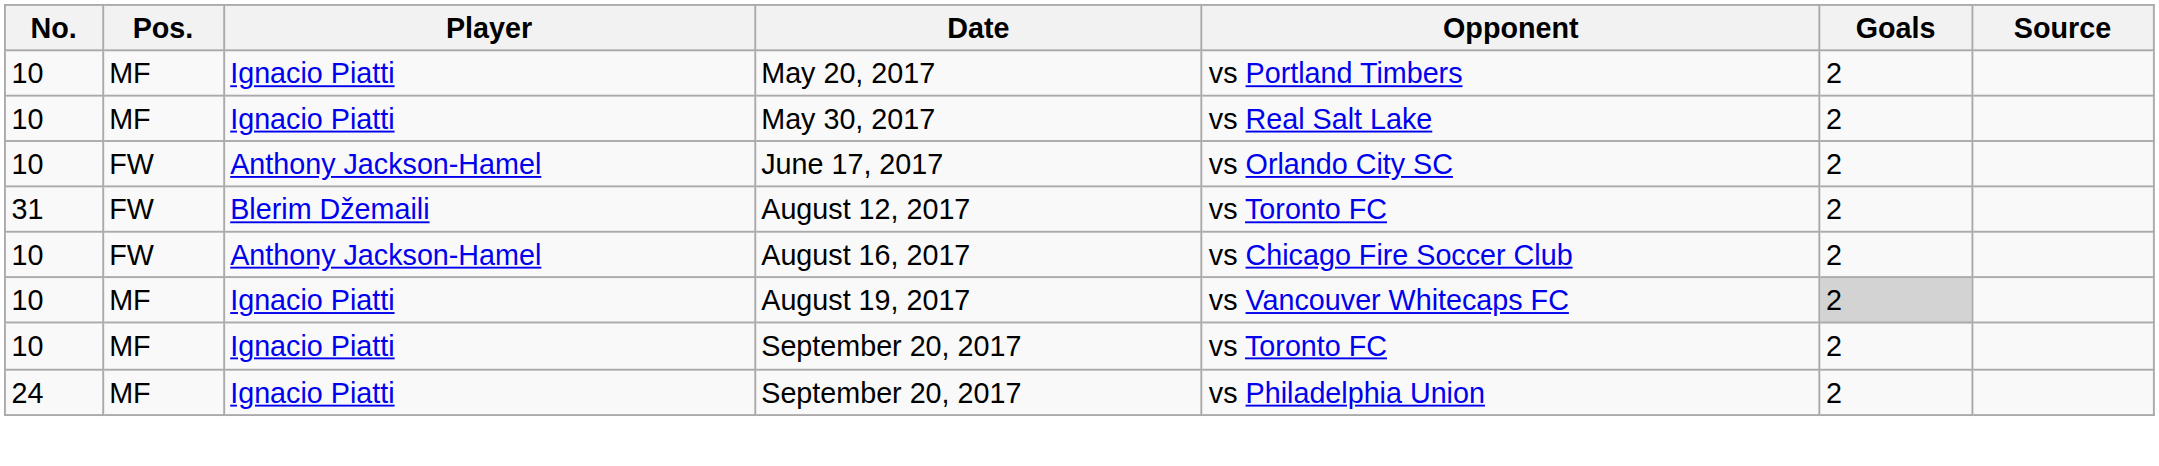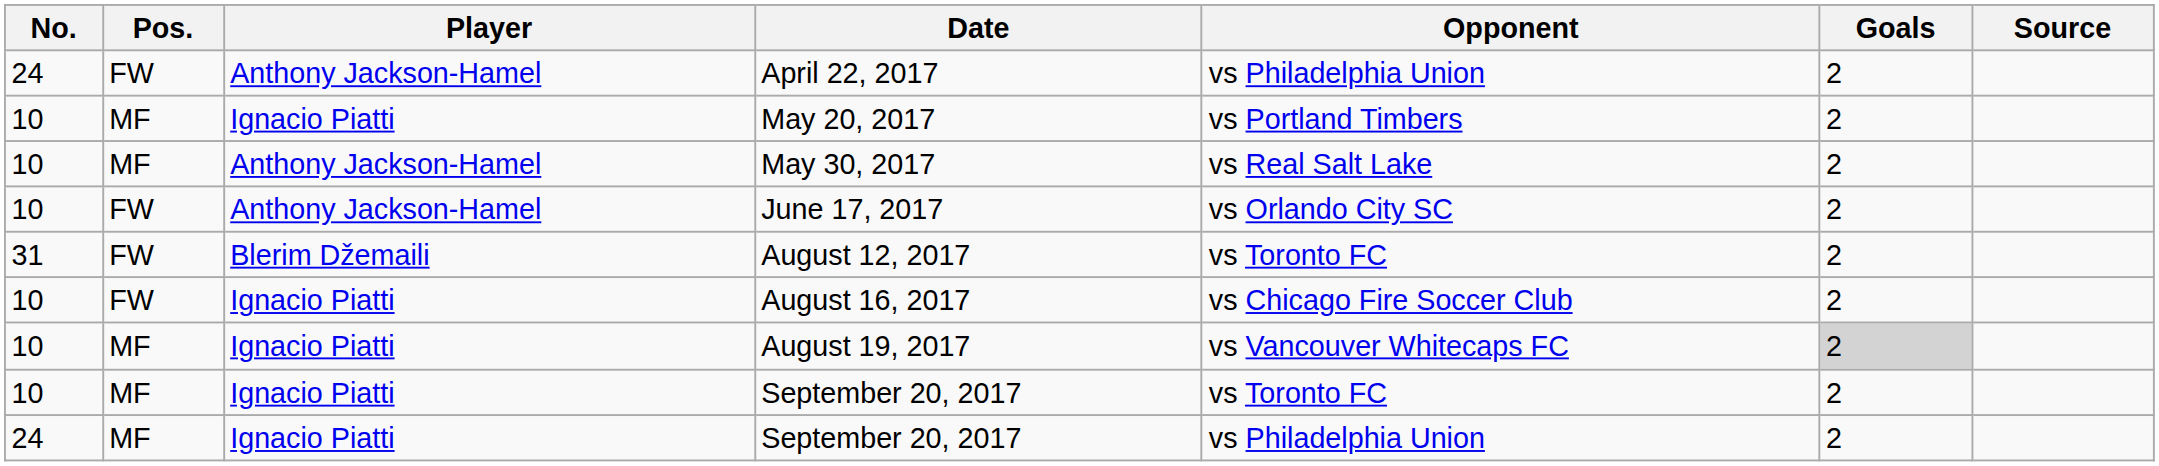+ row: 24 | FW | Anthony Jackson-Hamel | April 22, 2017 | vs Philadelphia Union | 2
May 30, 2017 | Player: Ignacio Piatti -> Anthony Jackson-Hamel
August 16, 2017 | Player: Anthony Jackson-Hamel -> Ignacio Piatti
